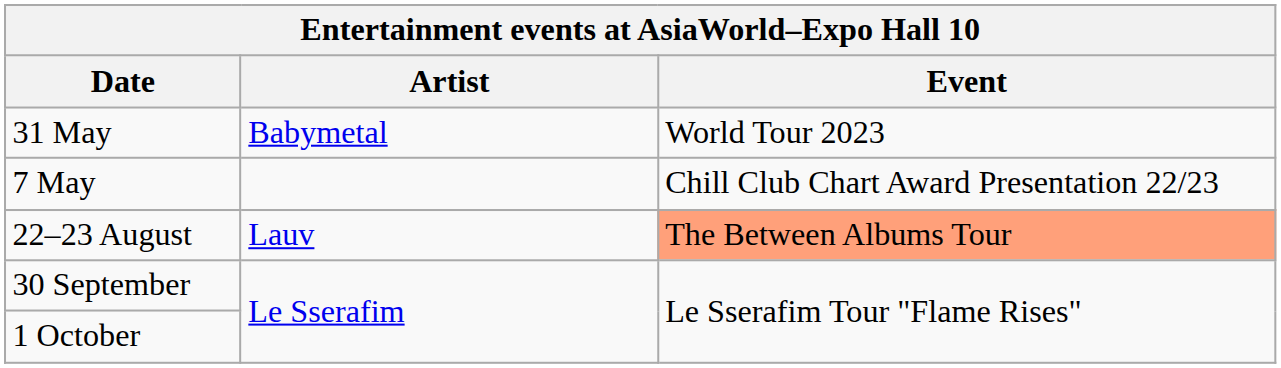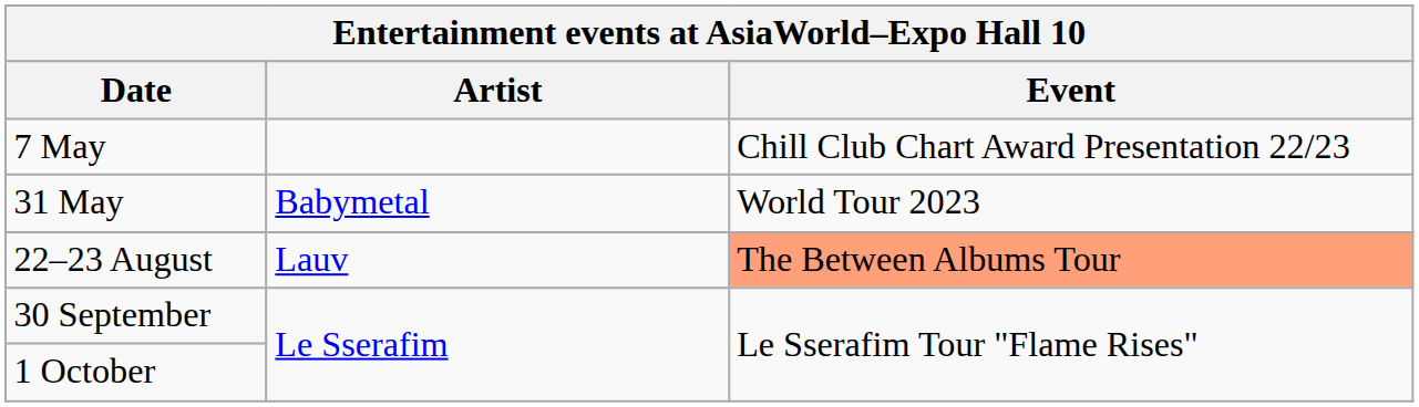rows swapped: 7 May <-> 31 May
